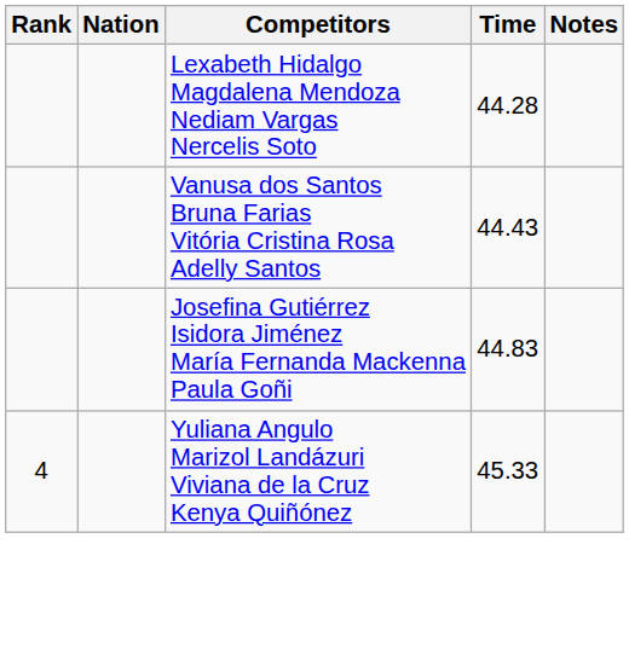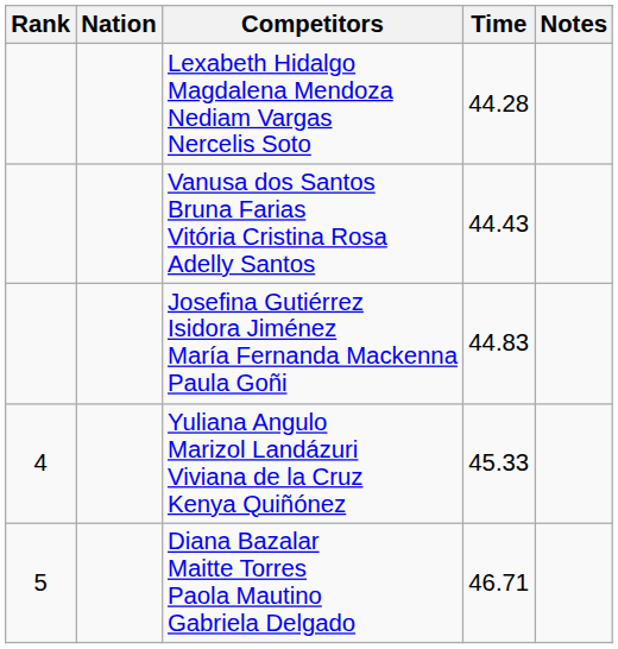+ row: 5 | Diana Bazalar Maitte Torres Paola Mautino Gabriela Delgado | 46.71
